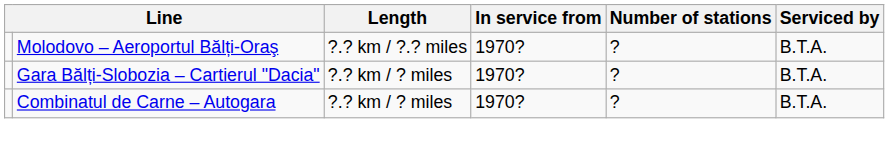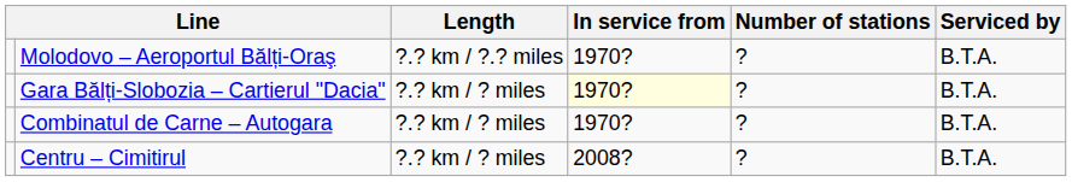Gara Bălți-Slobozia – Cartierul "Dacia" | In service from: no background -> lightyellow background
+ row: Centru – Cimitirul | ?.? km / ? miles | 2008? | ? | B.T.A.
